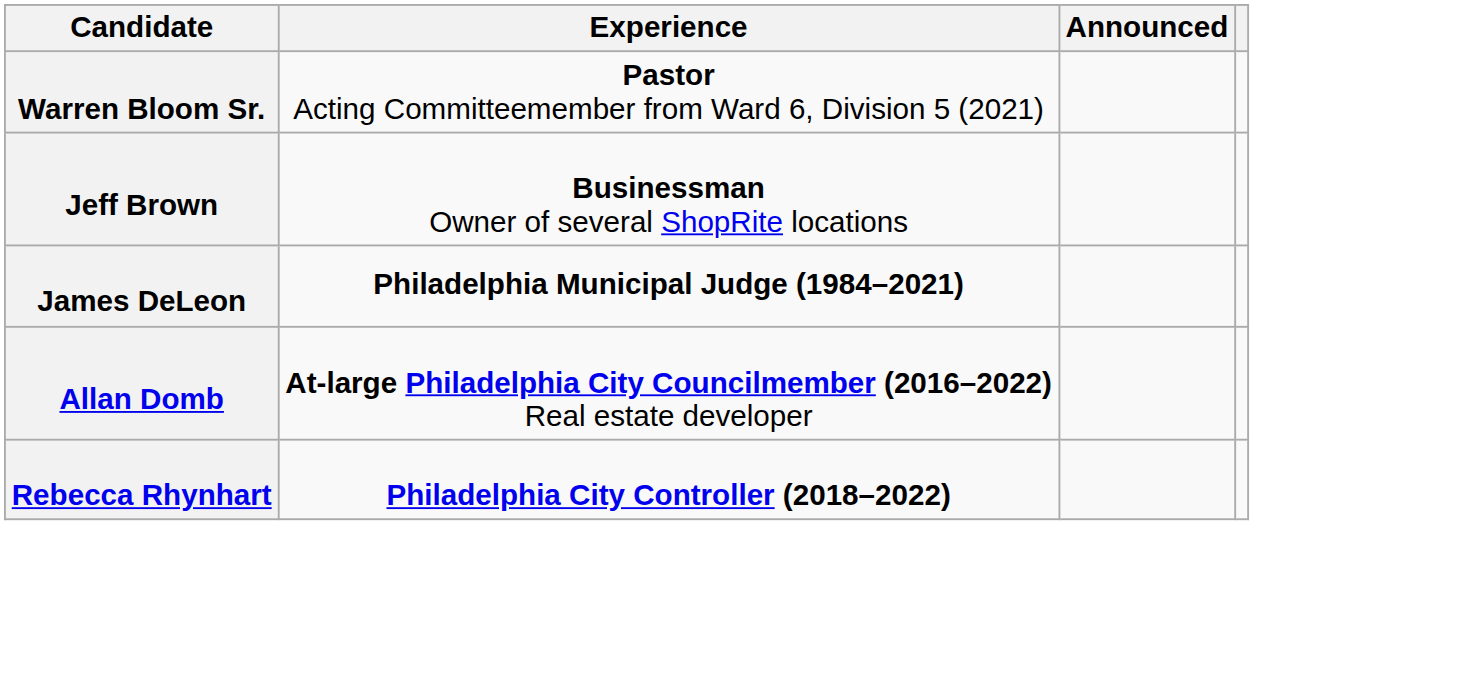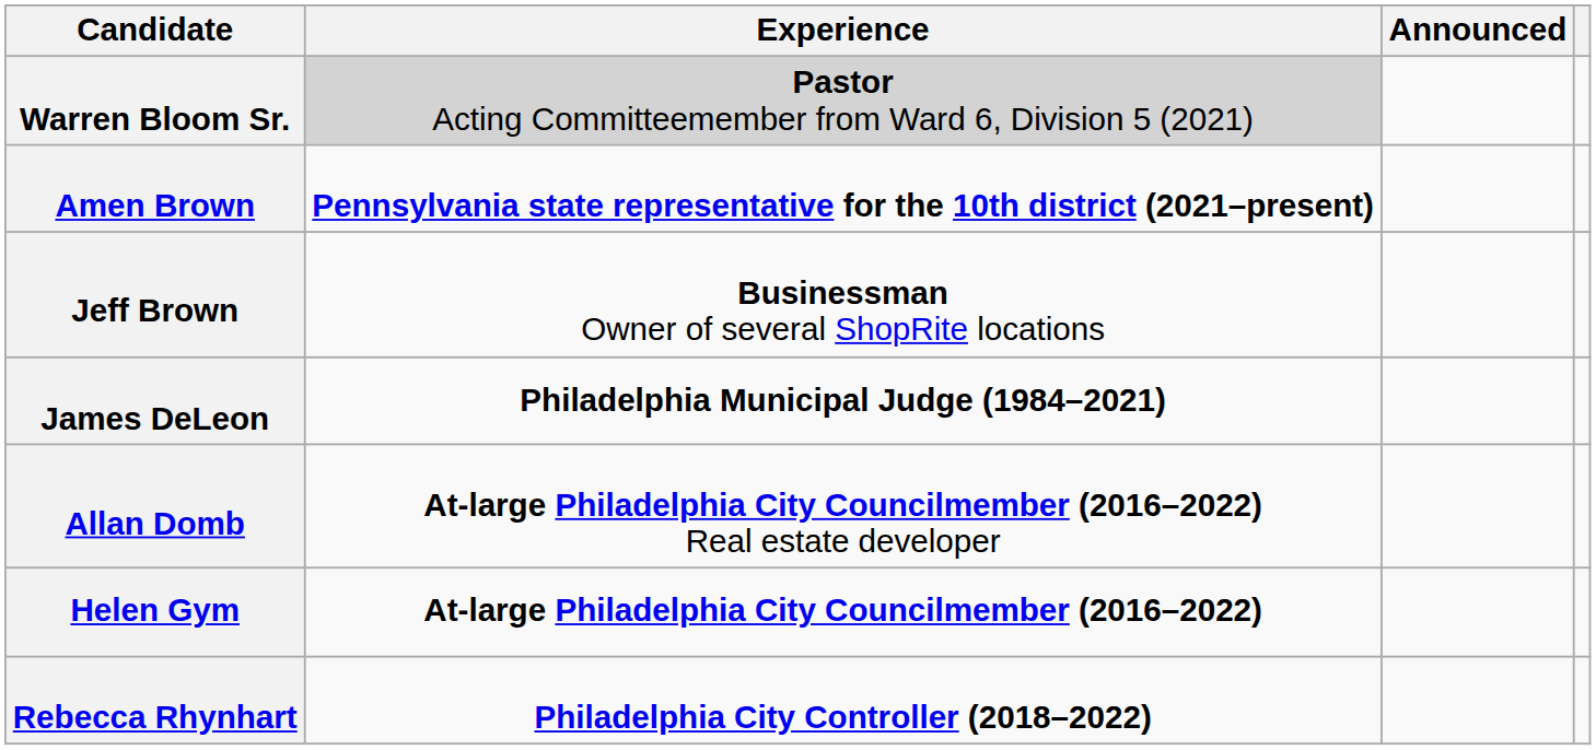Warren Bloom Sr. | Experience: no background -> lightgrey background
+ row: Amen Brown | Pennsylvania state representative for the 10th district (2021–present)
+ row: Helen Gym | At-large Philadelphia City Councilmember (2016–2022)
